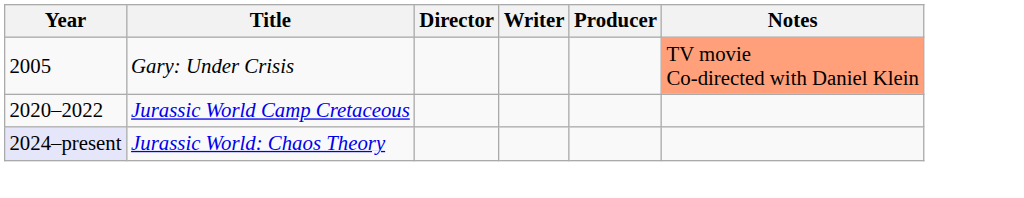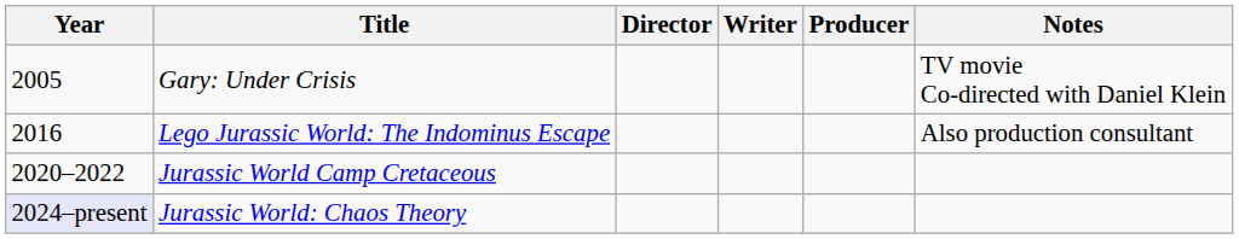Gary: Under Crisis | Notes: lightsalmon background -> no background
+ row: 2016 | Lego Jurassic World: The Indominus Escape | Also production consultant
